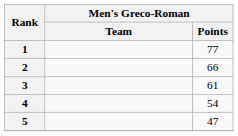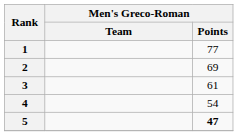2 | Men's Greco-Roman / Points: 66 -> 69
5 | Men's Greco-Roman / Points: normal -> bold
